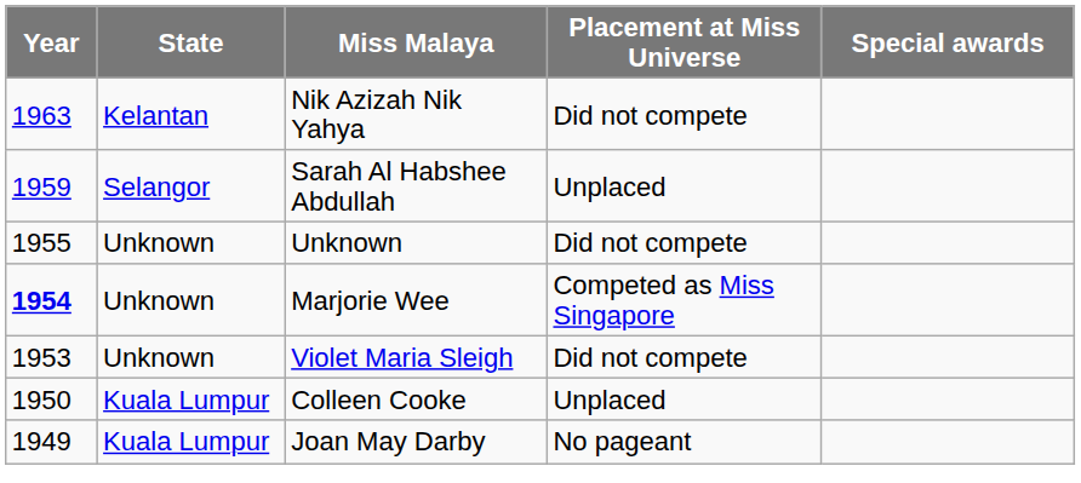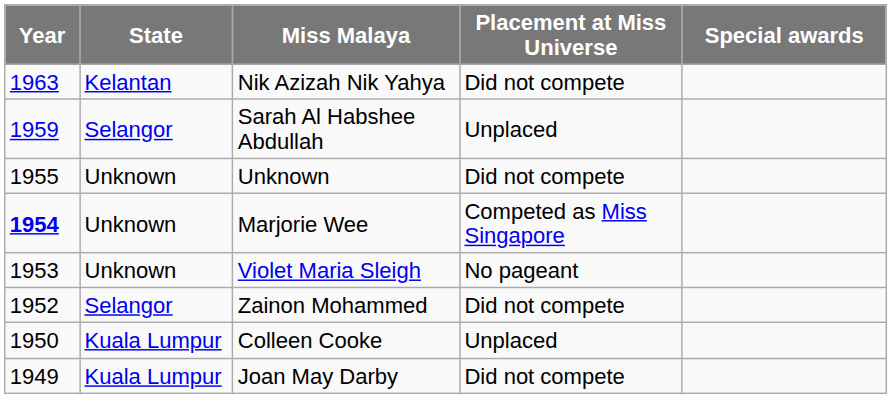Violet Maria Sleigh | Placement at Miss Universe: Did not compete -> No pageant
+ row: 1952 | Selangor | Zainon Mohammed | Did not compete
Joan May Darby | Placement at Miss Universe: No pageant -> Did not compete
